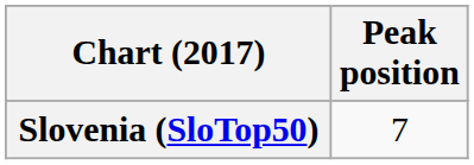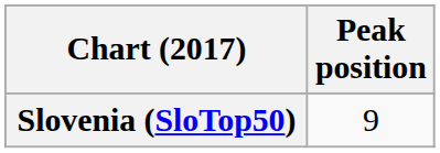Slovenia (SloTop50) | Peak position: 7 -> 9
